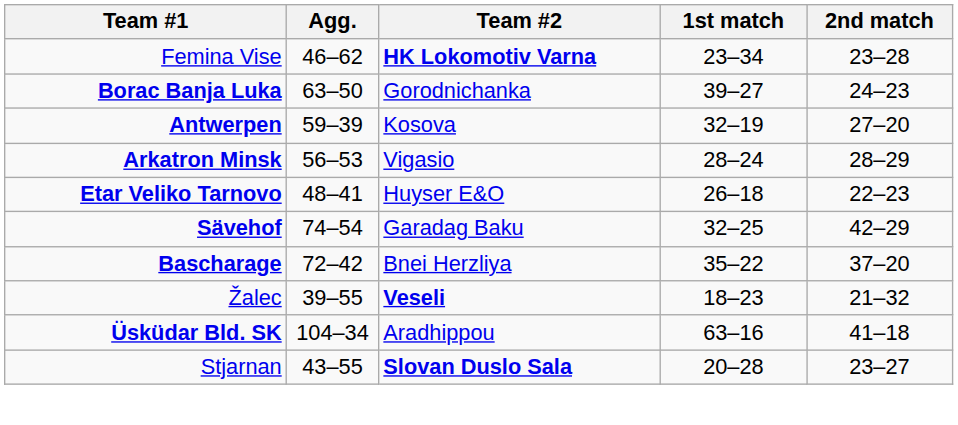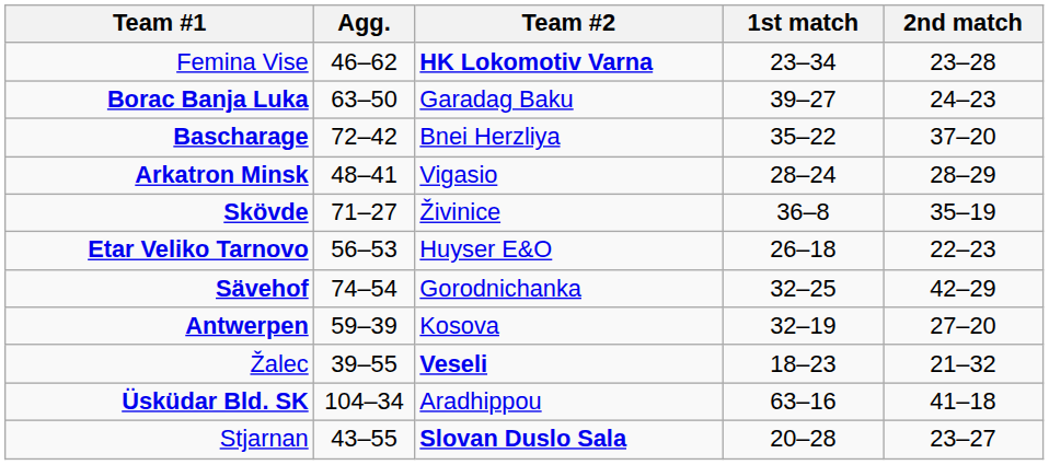Borac Banja Luka | Team #2: Gorodnichanka -> Garadag Baku
rows swapped: Antwerpen <-> Bascharage
Arkatron Minsk | Agg.: 56–53 -> 48–41
+ row: Skövde | 71–27 | Živinice | 36–8 | 35–19
Etar Veliko Tarnovo | Agg.: 48–41 -> 56–53
Sävehof | Team #2: Garadag Baku -> Gorodnichanka
